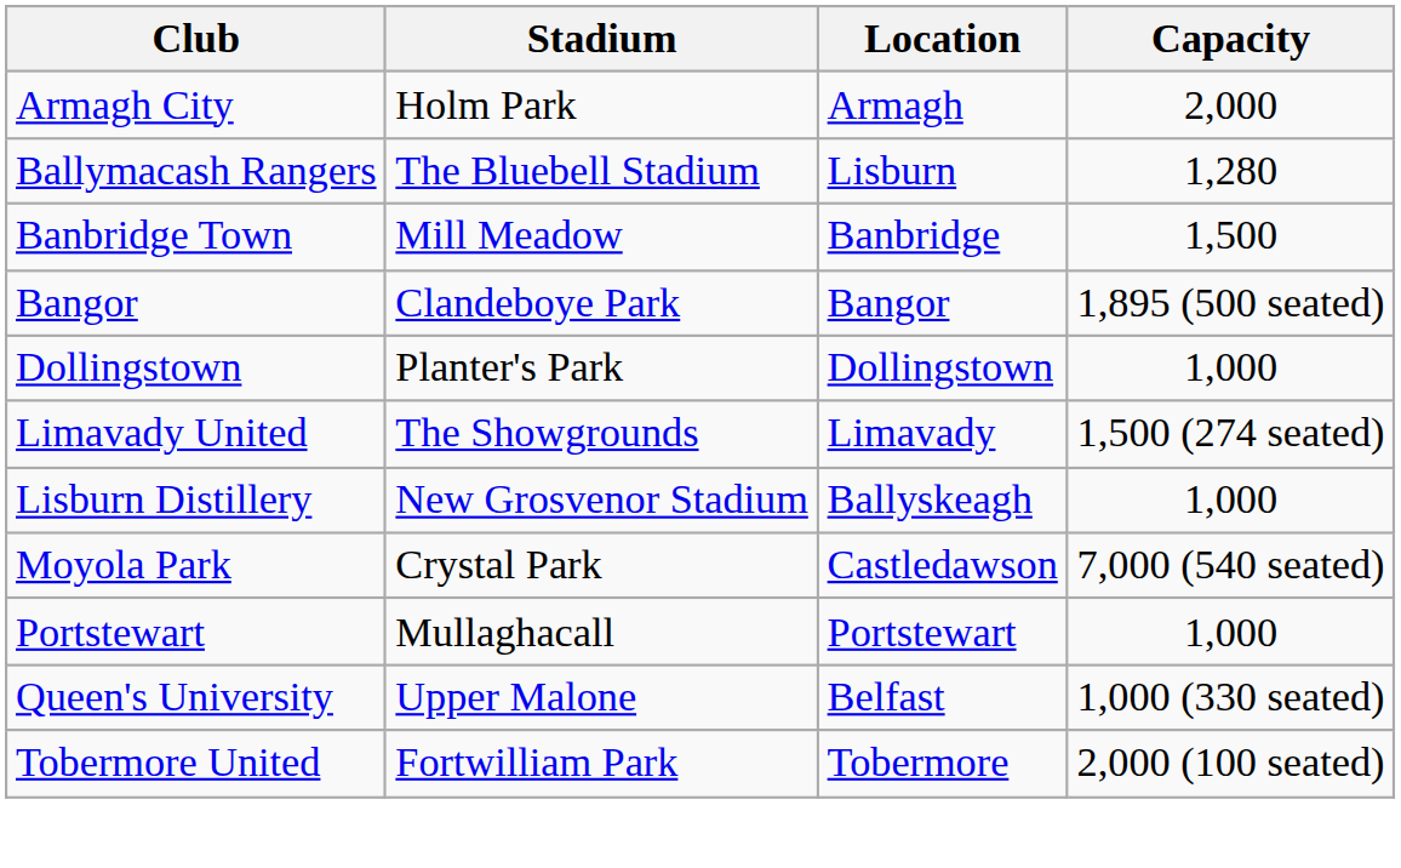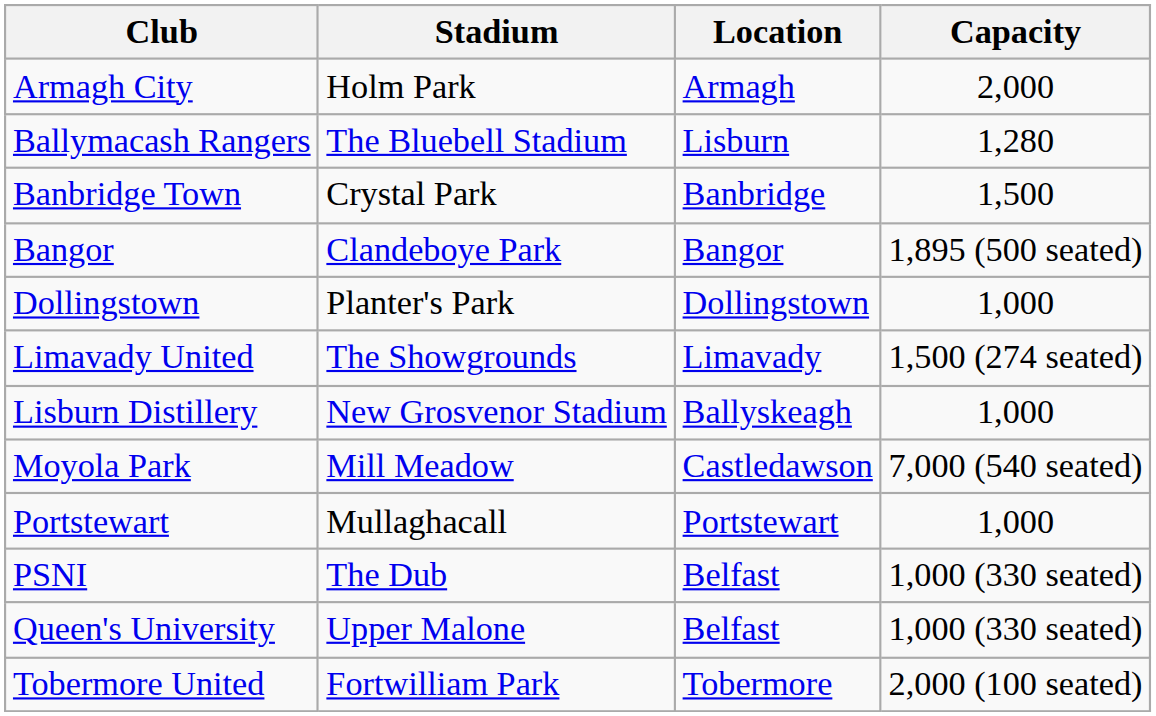Banbridge Town | Stadium: Mill Meadow -> Crystal Park
Moyola Park | Stadium: Crystal Park -> Mill Meadow
+ row: PSNI | The Dub | Belfast | 1,000 (330 seated)
